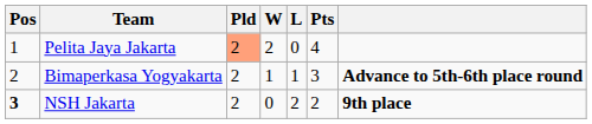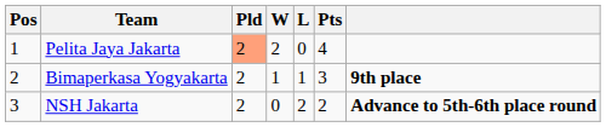Bimaperkasa Yogyakarta | column 7: Advance to 5th-6th place round -> 9th place
NSH Jakarta | Pos: bold -> normal
NSH Jakarta | column 7: 9th place -> Advance to 5th-6th place round
